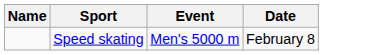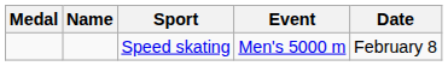+ column: Medal
